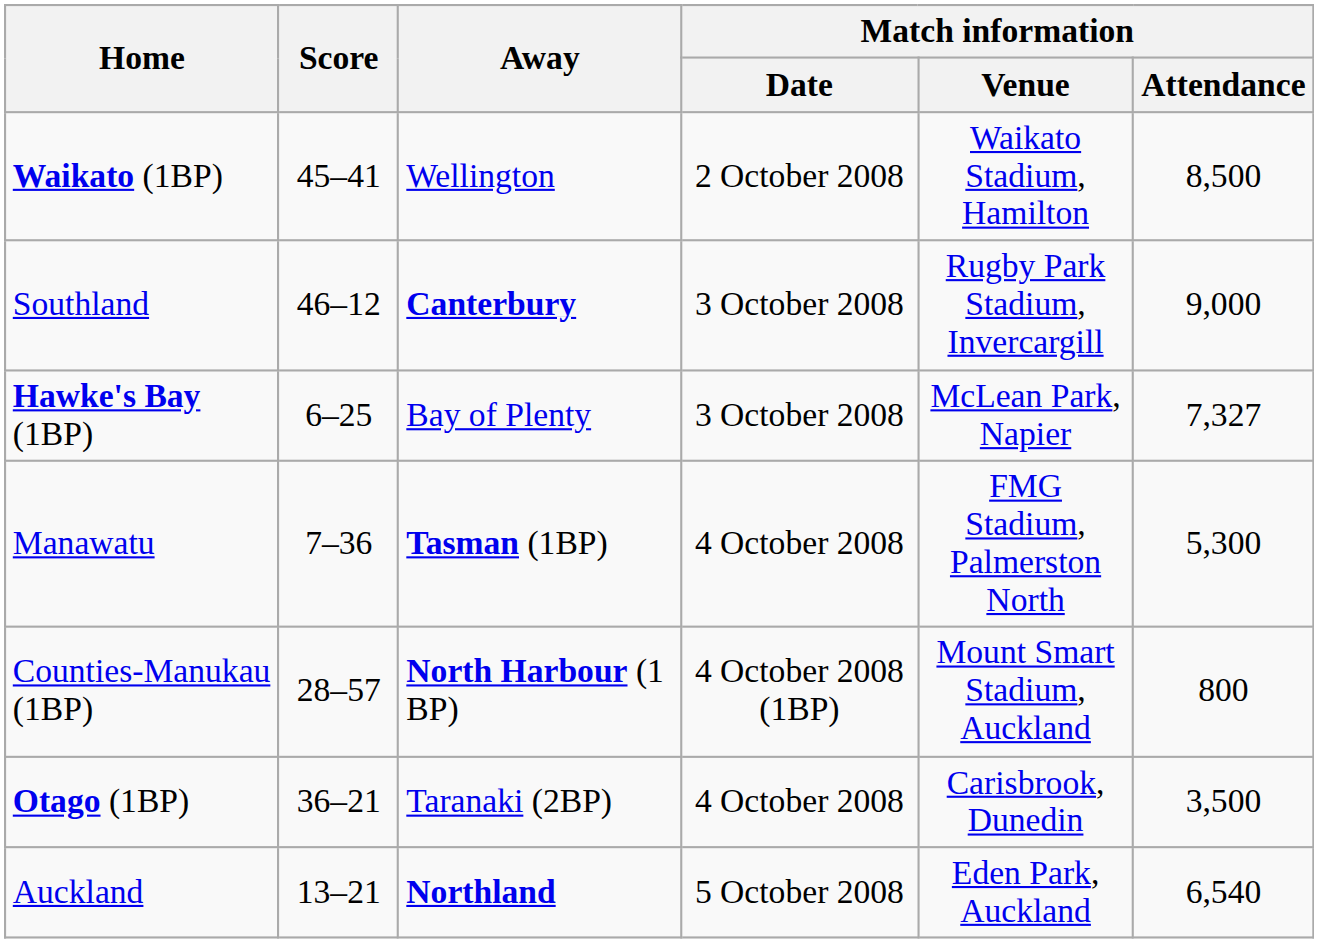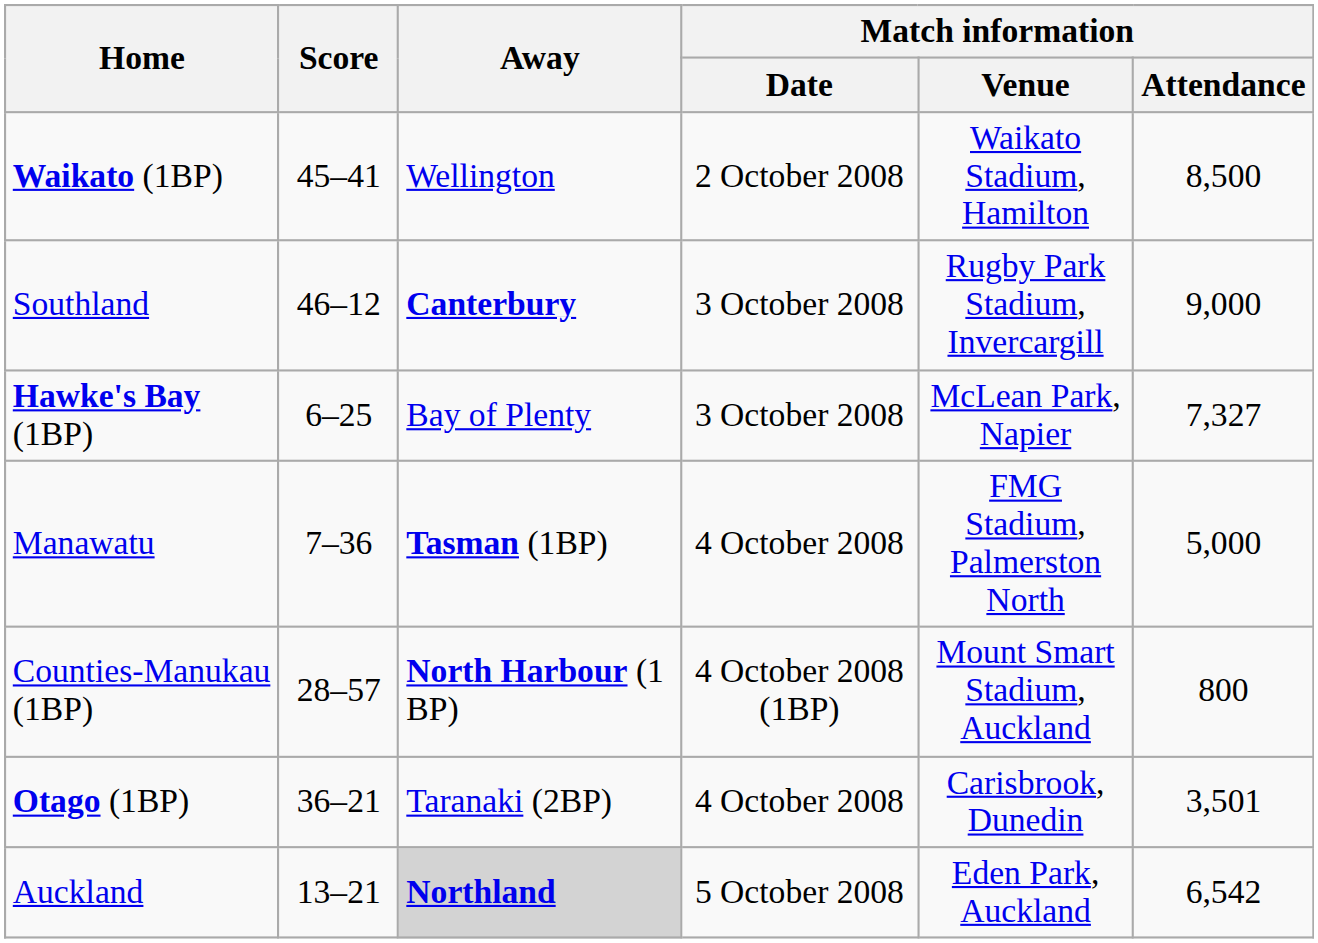Manawatu | Match information / Attendance: 5,300 -> 5,000
Otago (1BP) | Match information / Attendance: 3,500 -> 3,501
Auckland | Away: no background -> lightgrey background
Auckland | Match information / Attendance: 6,540 -> 6,542
